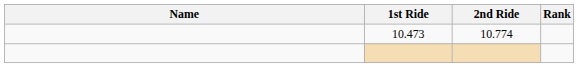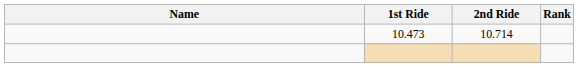10.473 | 2nd Ride: 10.774 -> 10.714
